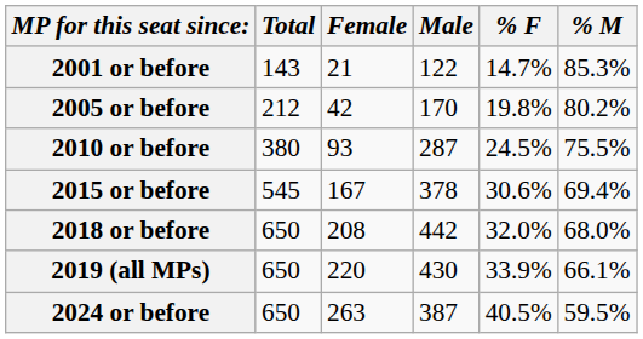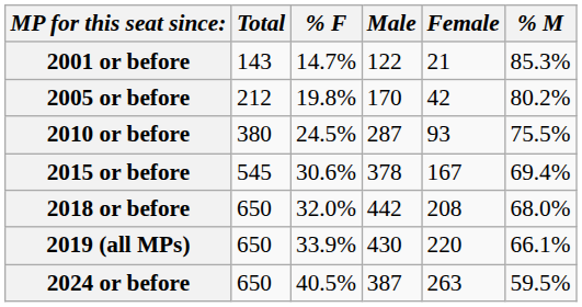columns swapped: Female <-> % F
